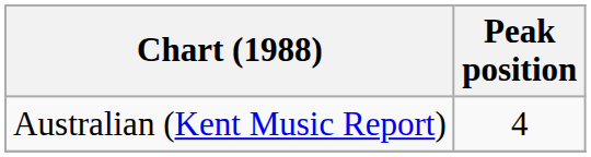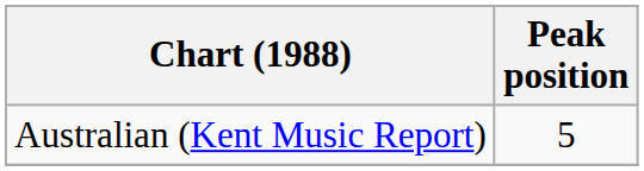Australian (Kent Music Report) | Peak position: 4 -> 5
